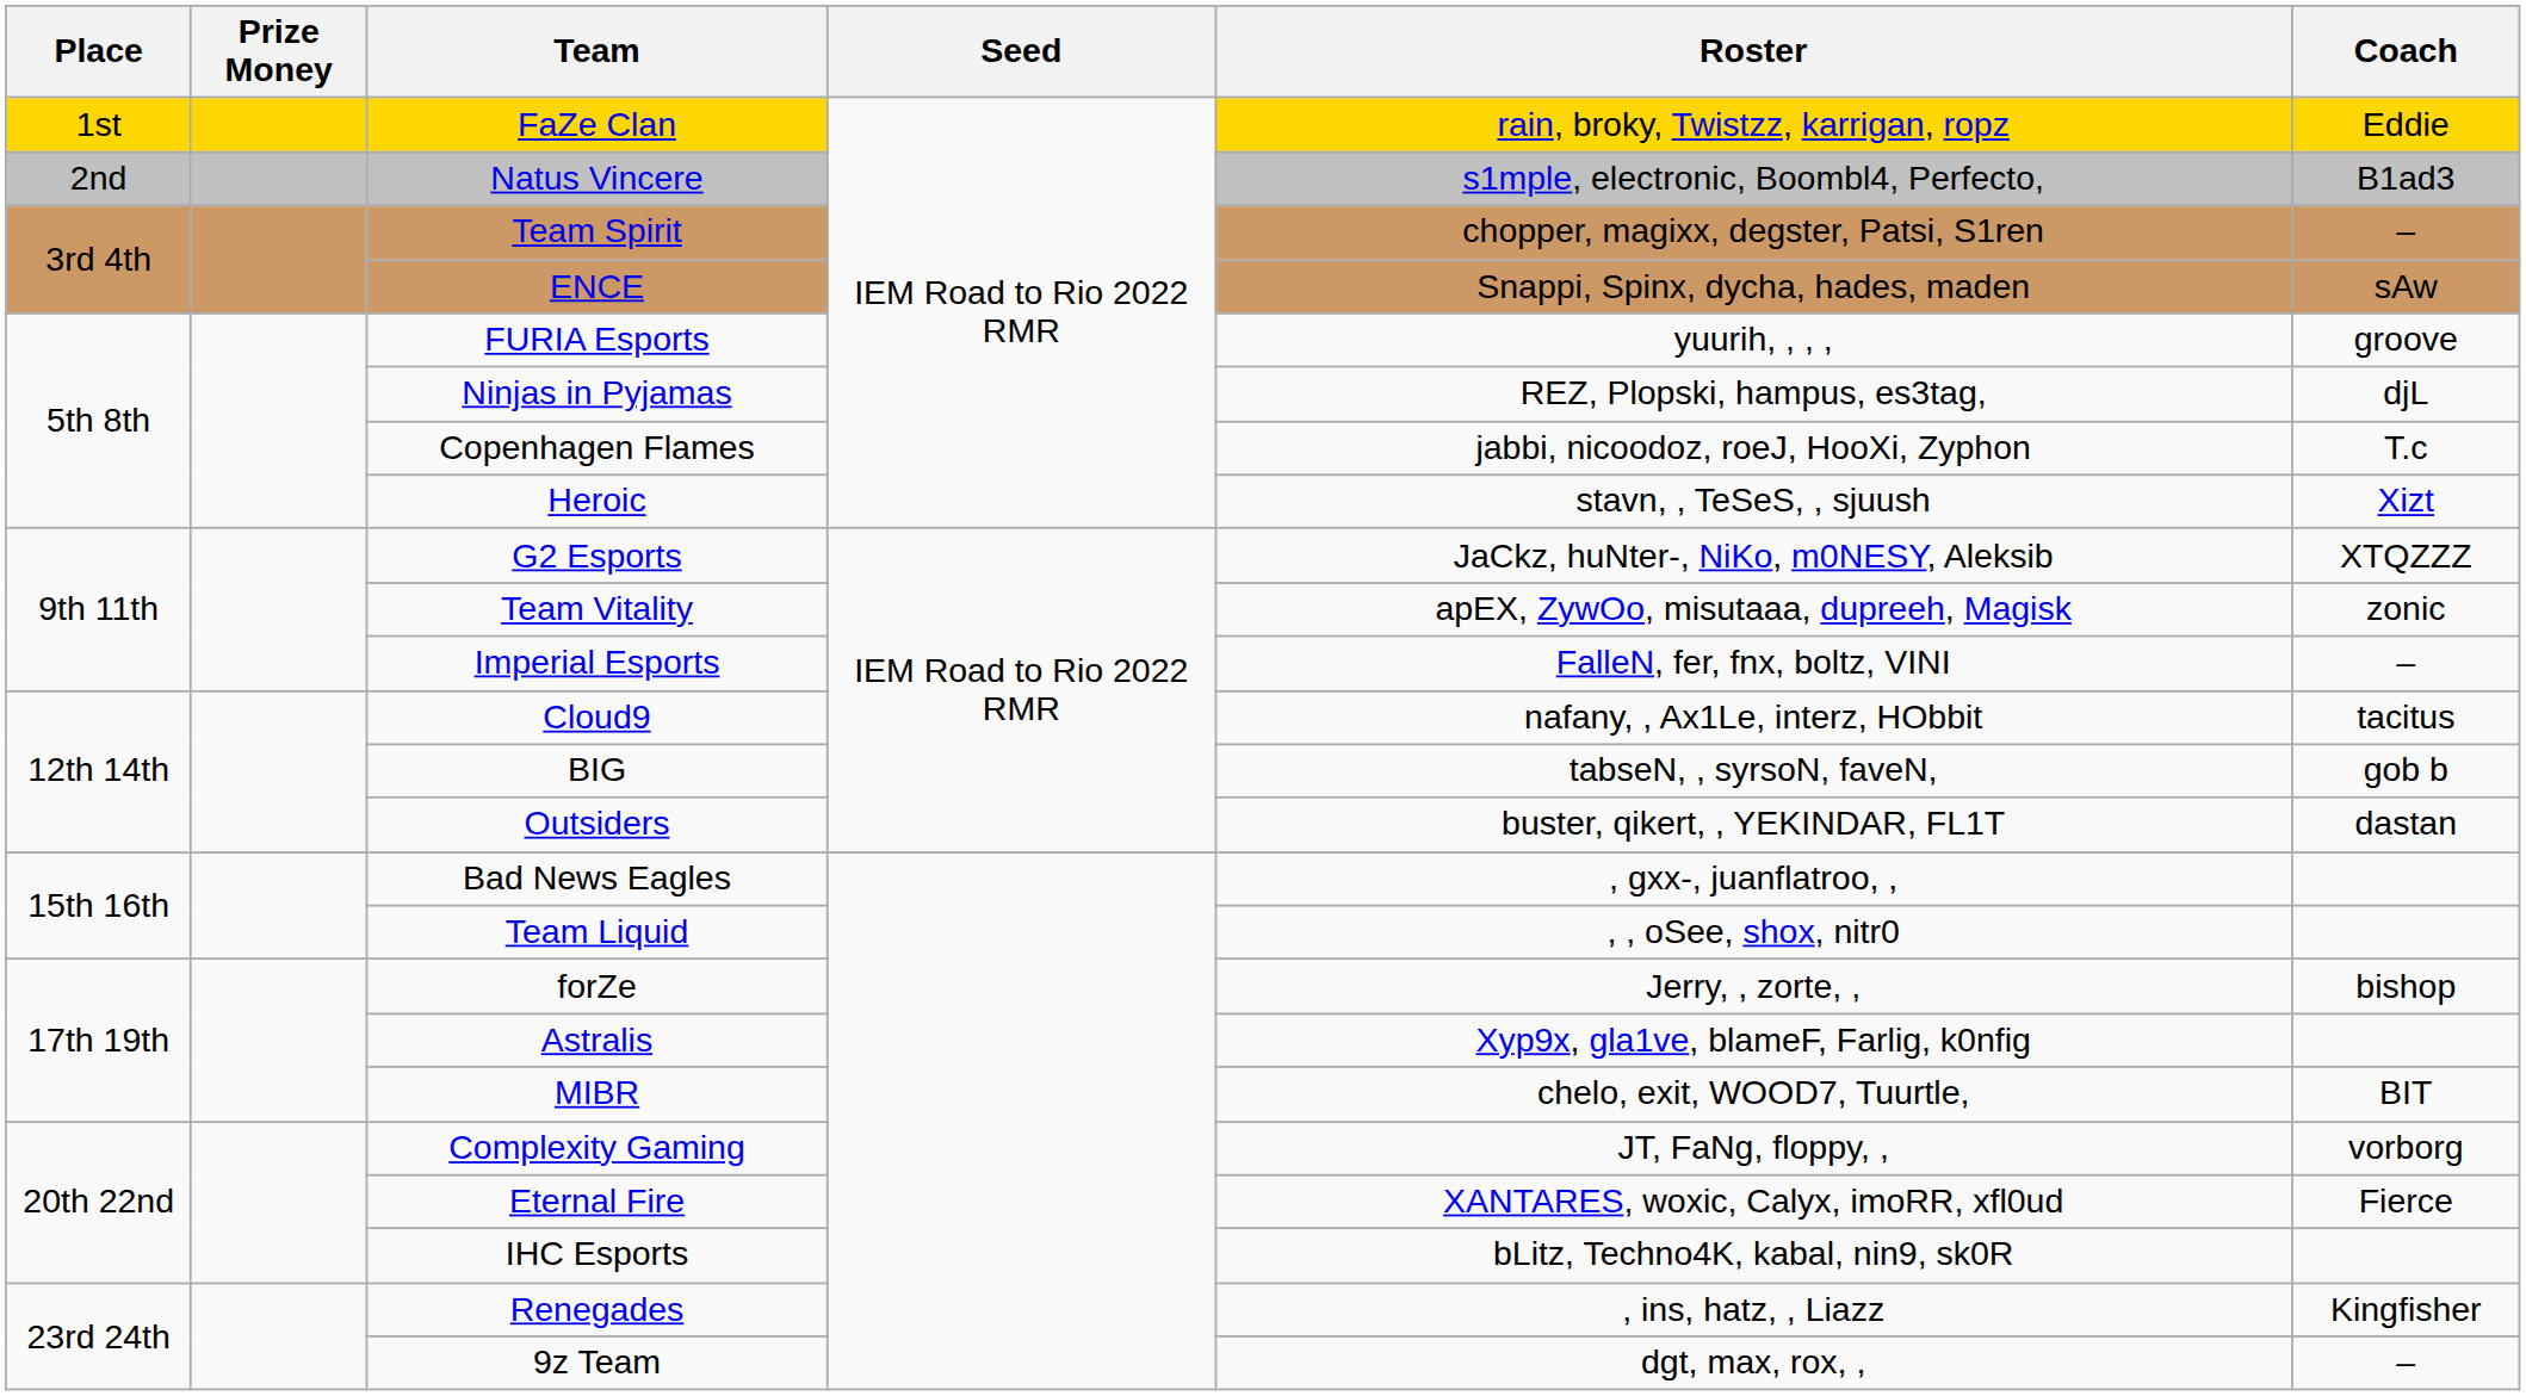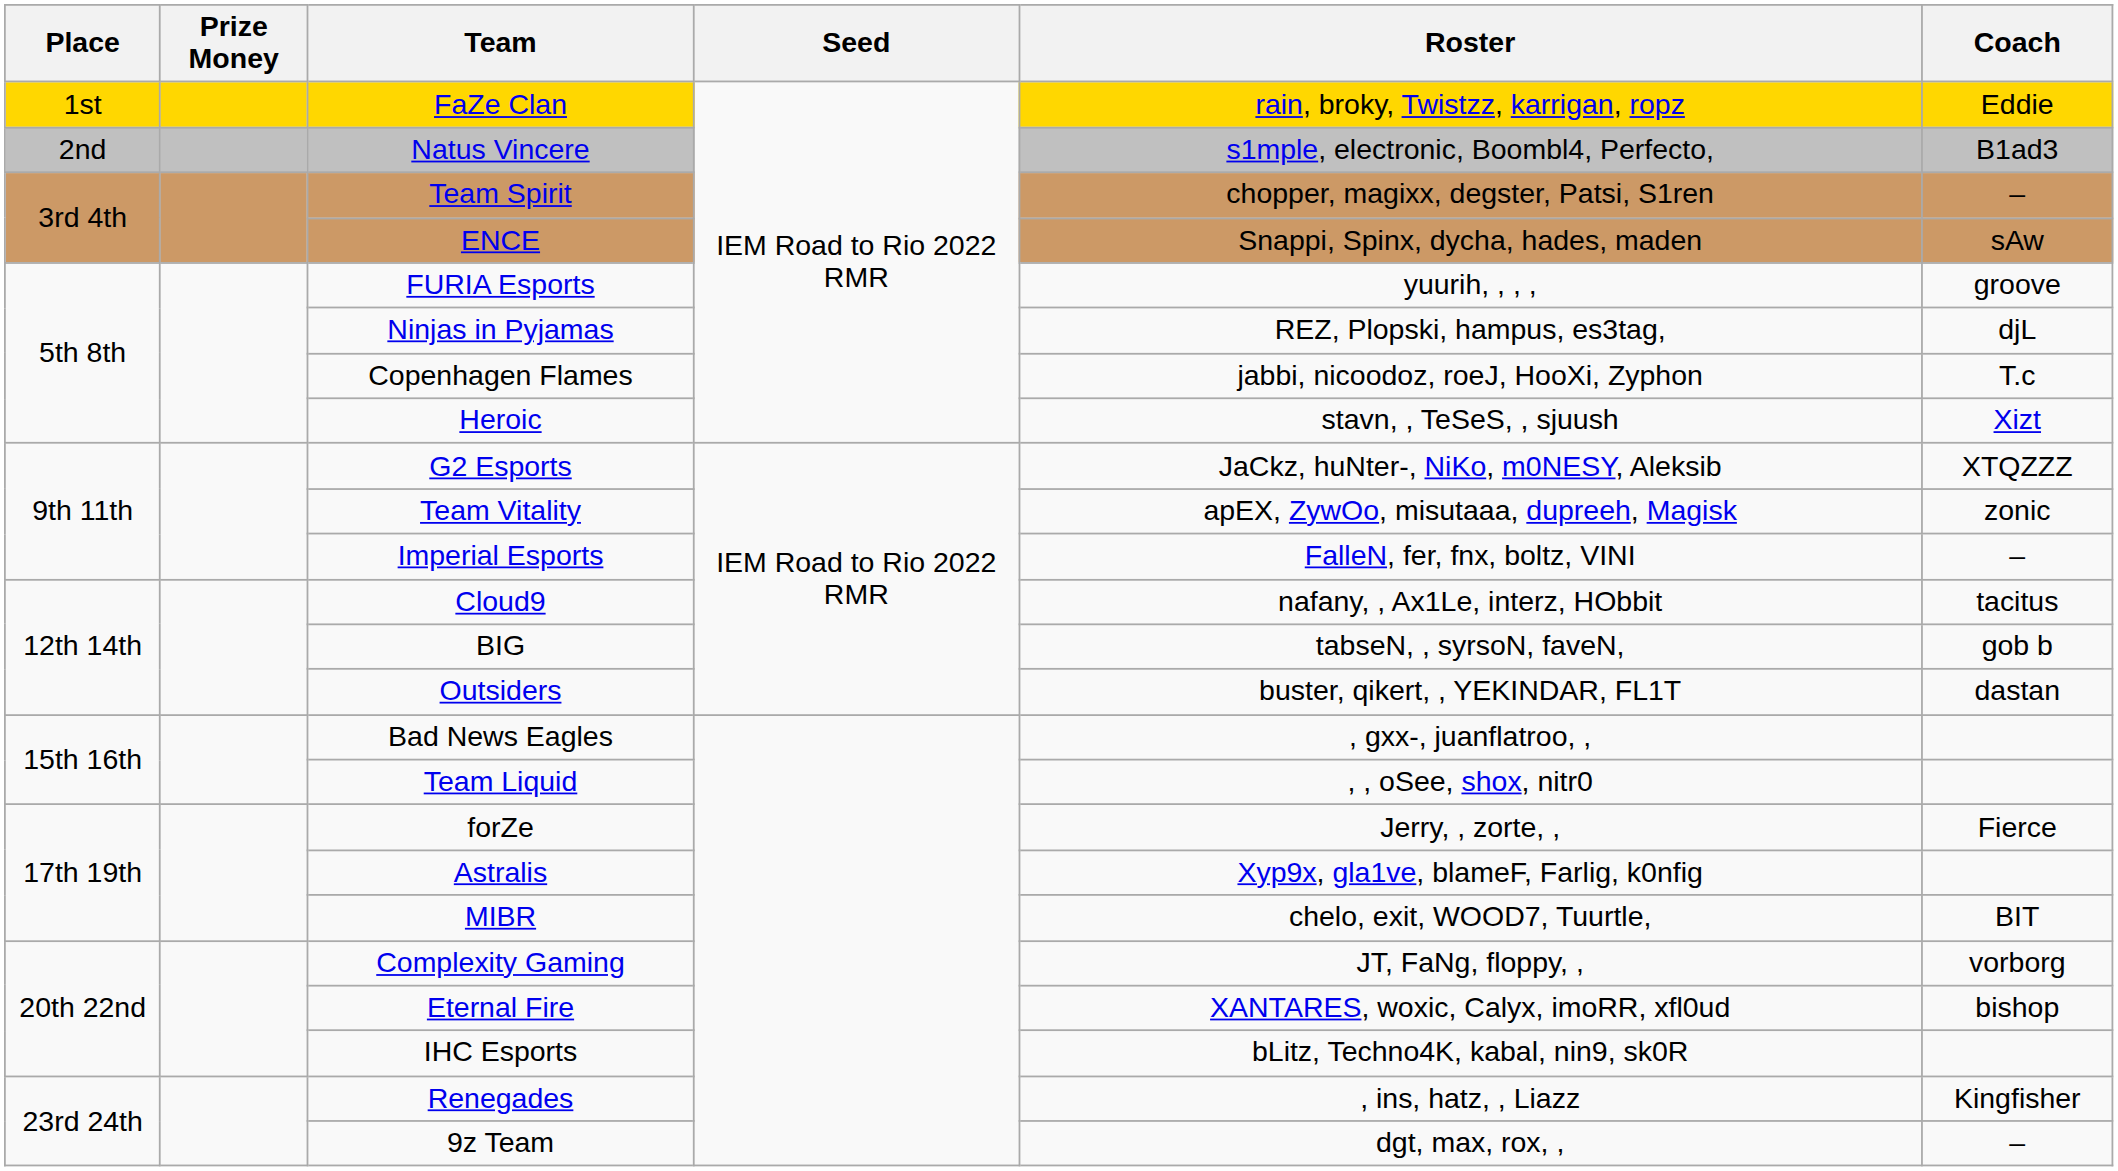forZe | Coach: bishop -> Fierce
Eternal Fire | Coach: Fierce -> bishop
